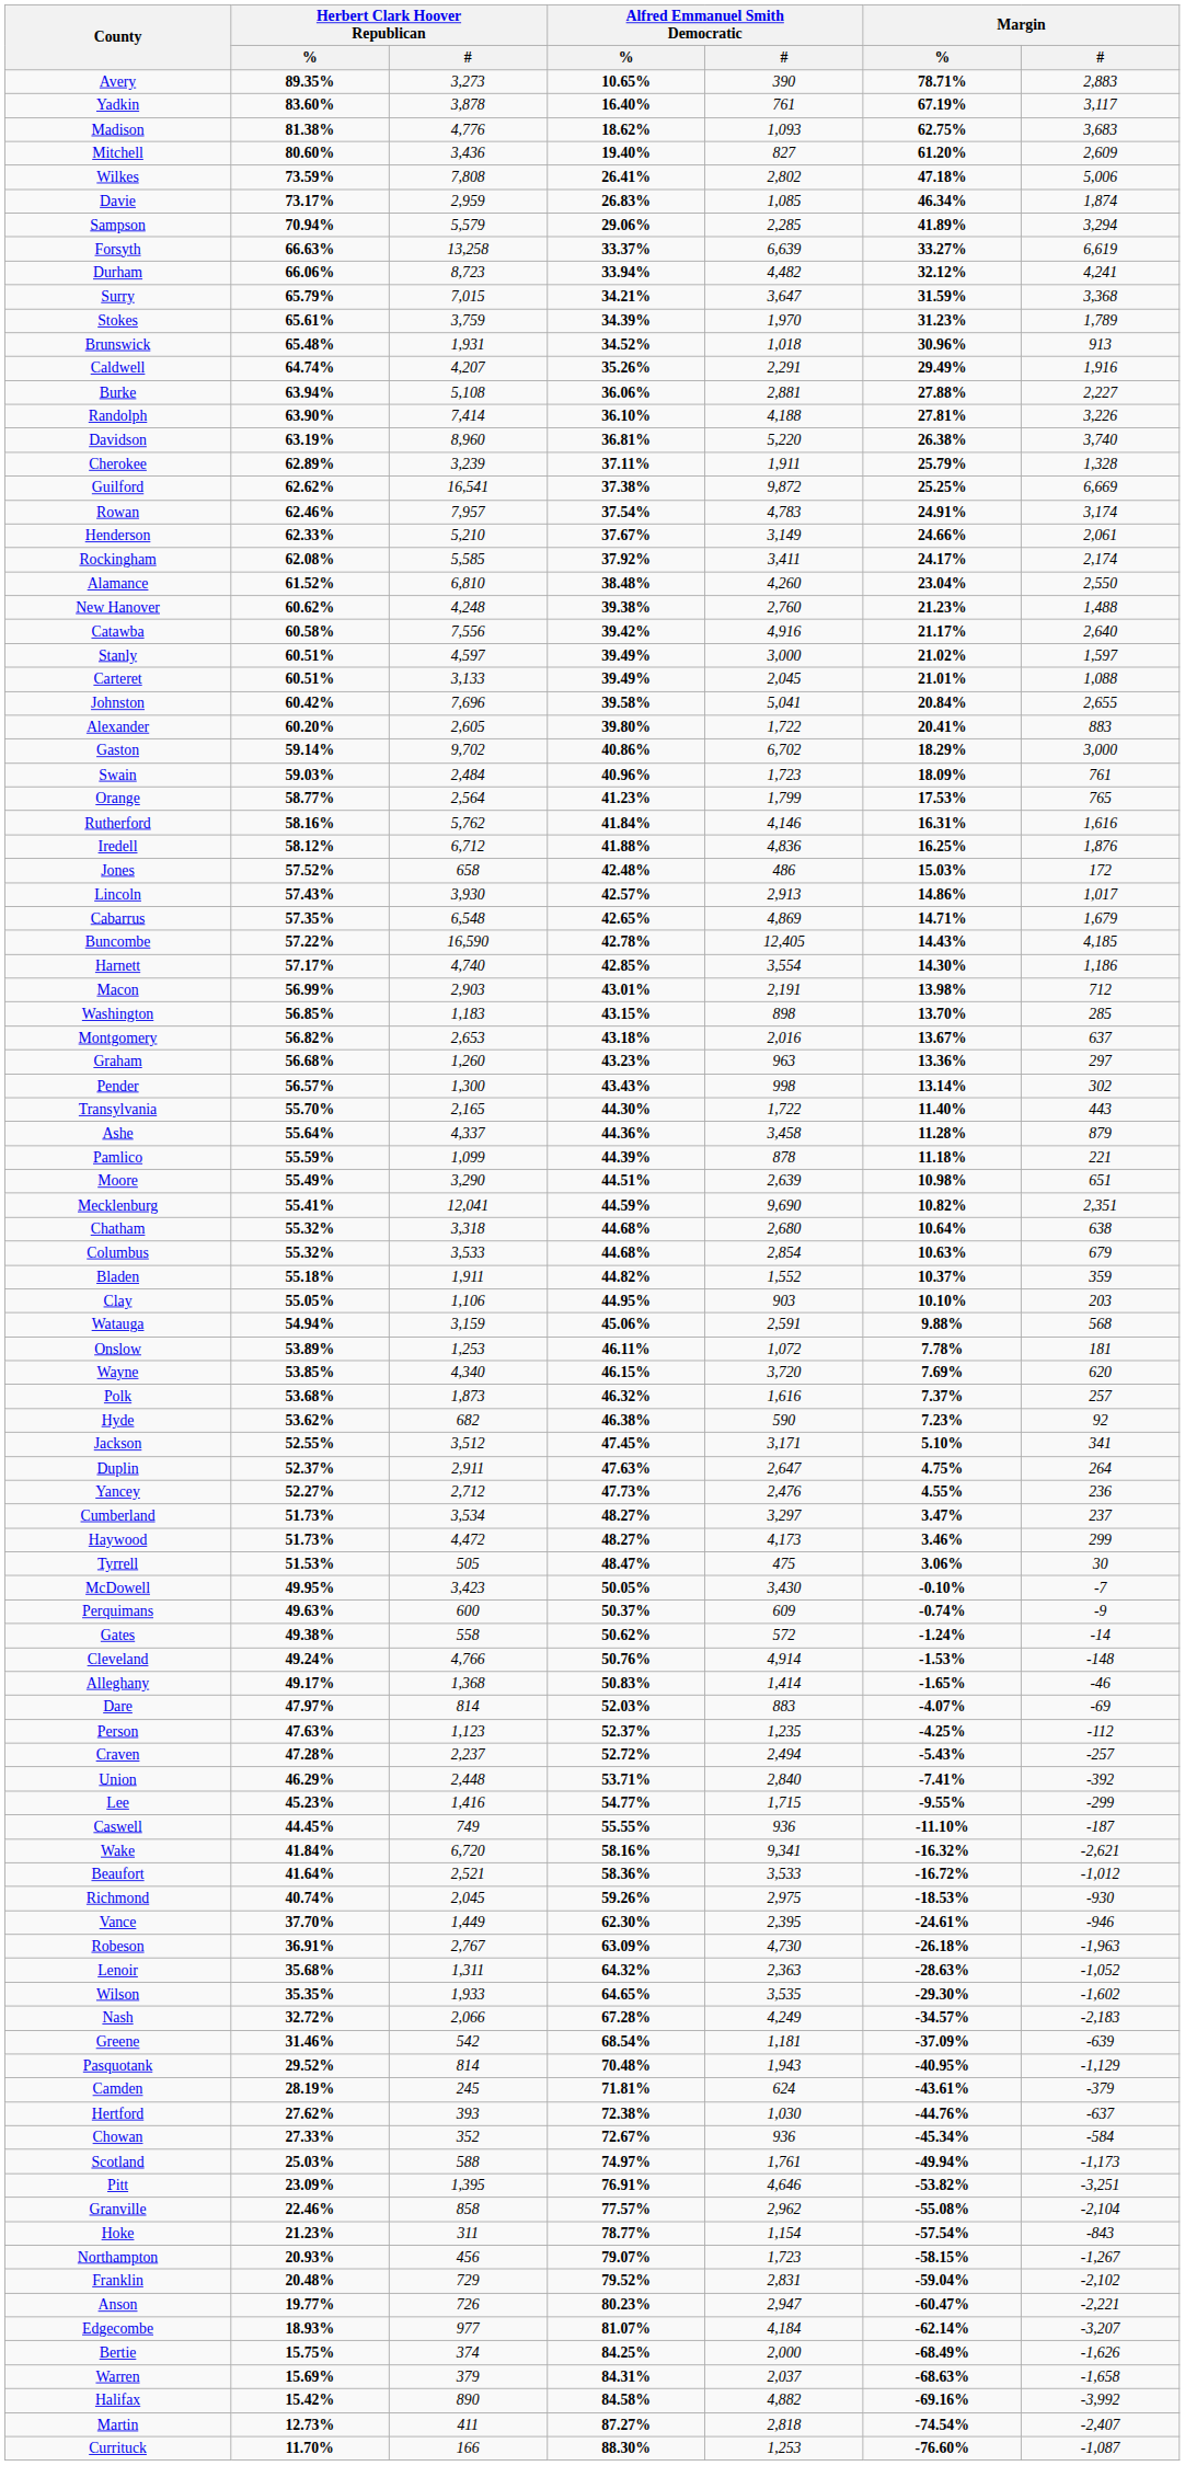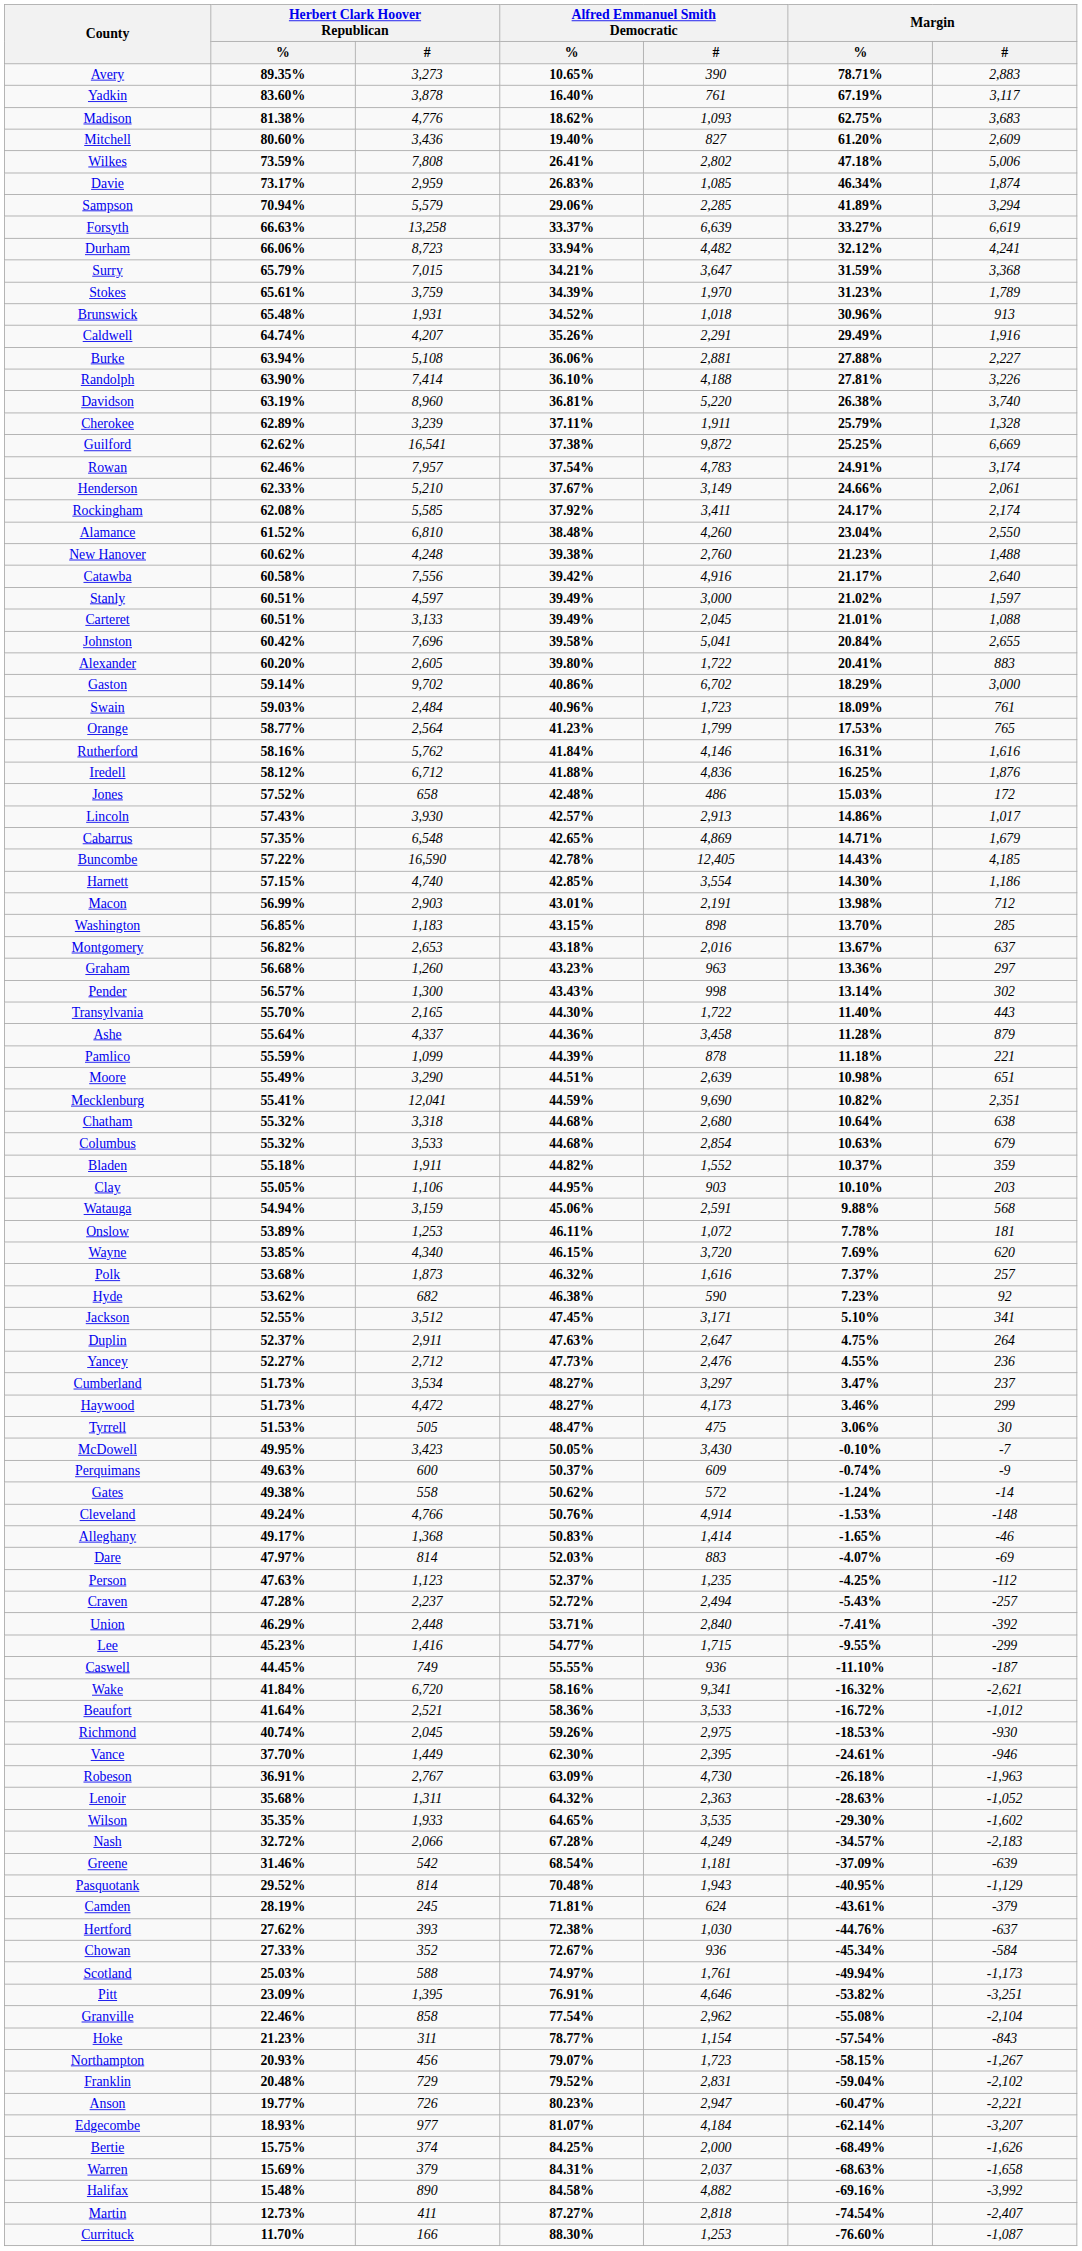Harnett | Herbert Clark Hoover Republican / %: 57.17% -> 57.15%
Granville | Alfred Emmanuel Smith Democratic / %: 77.57% -> 77.54%
Halifax | Herbert Clark Hoover Republican / %: 15.42% -> 15.48%
